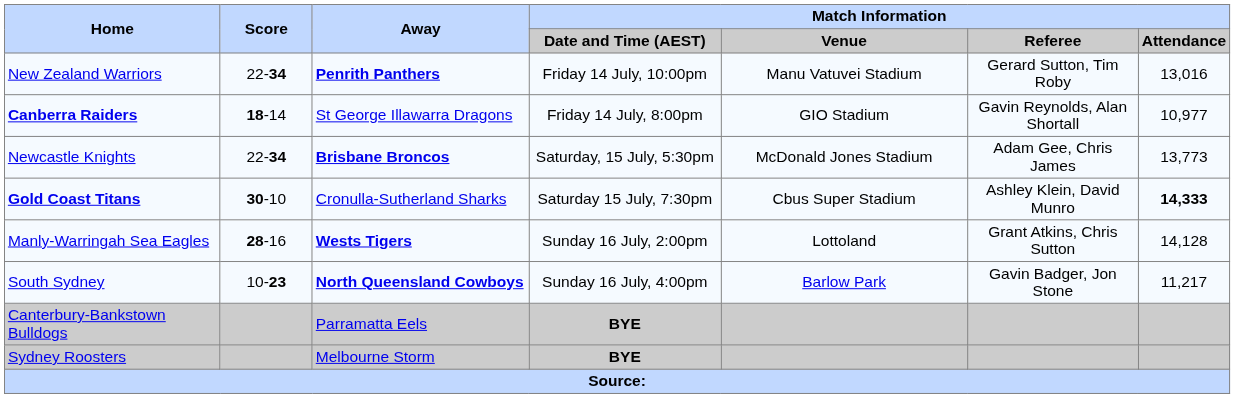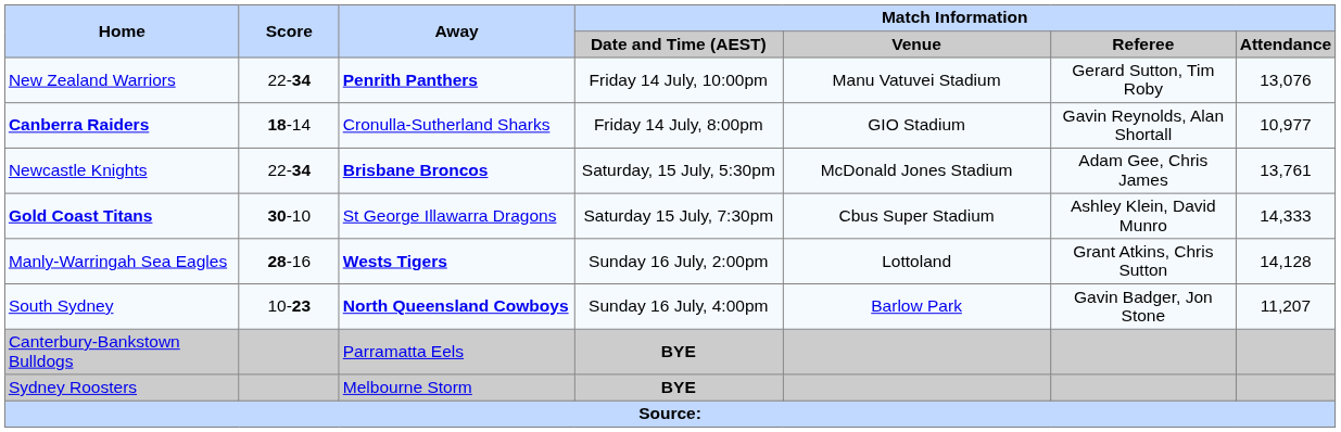New Zealand Warriors | Match Information / Attendance: 13,016 -> 13,076
Canberra Raiders | Away: St George Illawarra Dragons -> Cronulla-Sutherland Sharks
Newcastle Knights | Match Information / Attendance: 13,773 -> 13,761
Gold Coast Titans | Away: Cronulla-Sutherland Sharks -> St George Illawarra Dragons
Gold Coast Titans | Match Information / Attendance: bold -> normal
South Sydney | Match Information / Attendance: 11,217 -> 11,207
